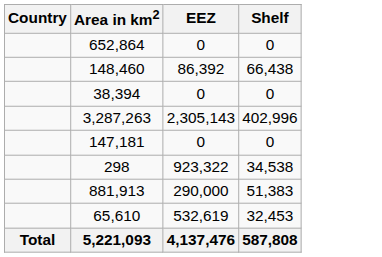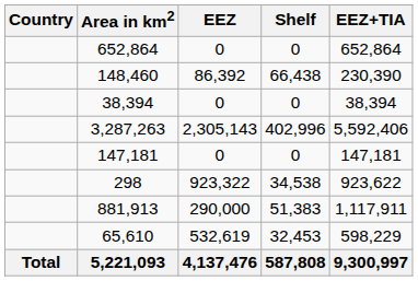+ column: EEZ+TIA | 652,864 | 230,390 | 38,394 | 5,592,406 | 147,181 | 923,622 | 1,117,911 | 598,229 | 9,300,997
